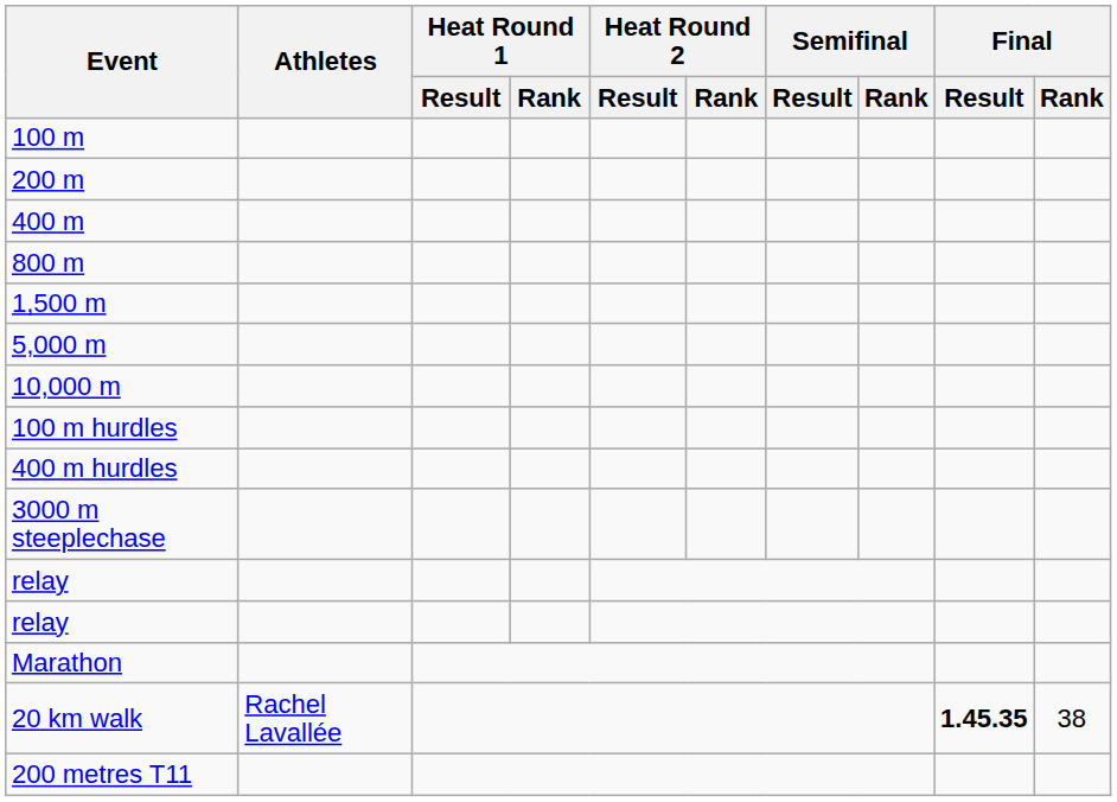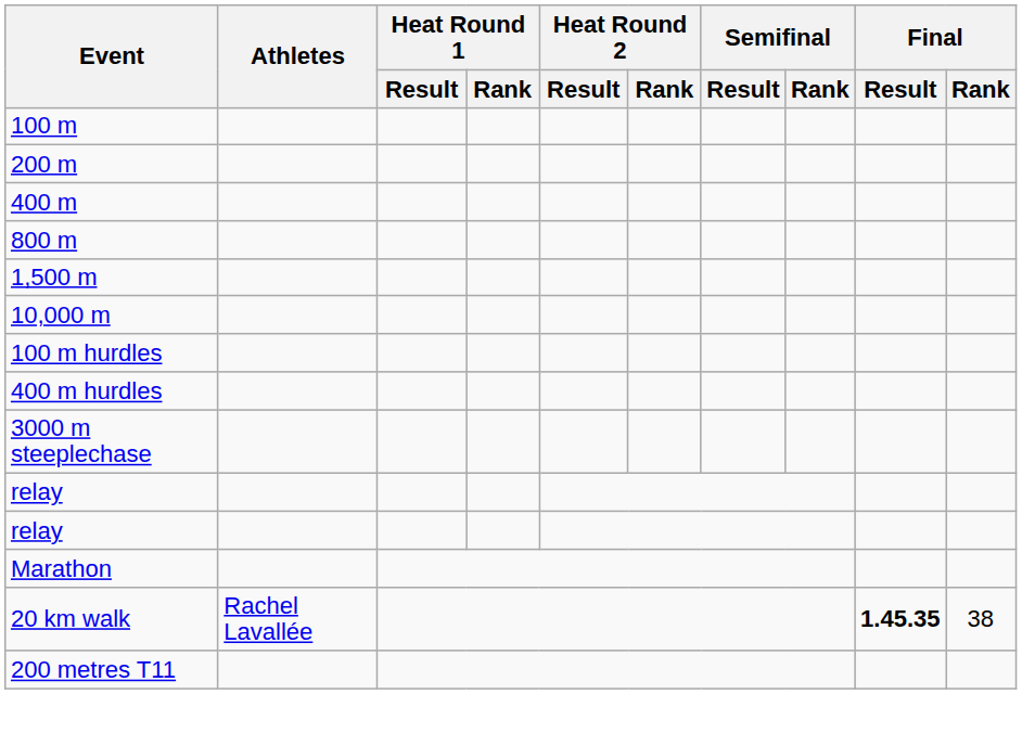- row: 5,000 m
